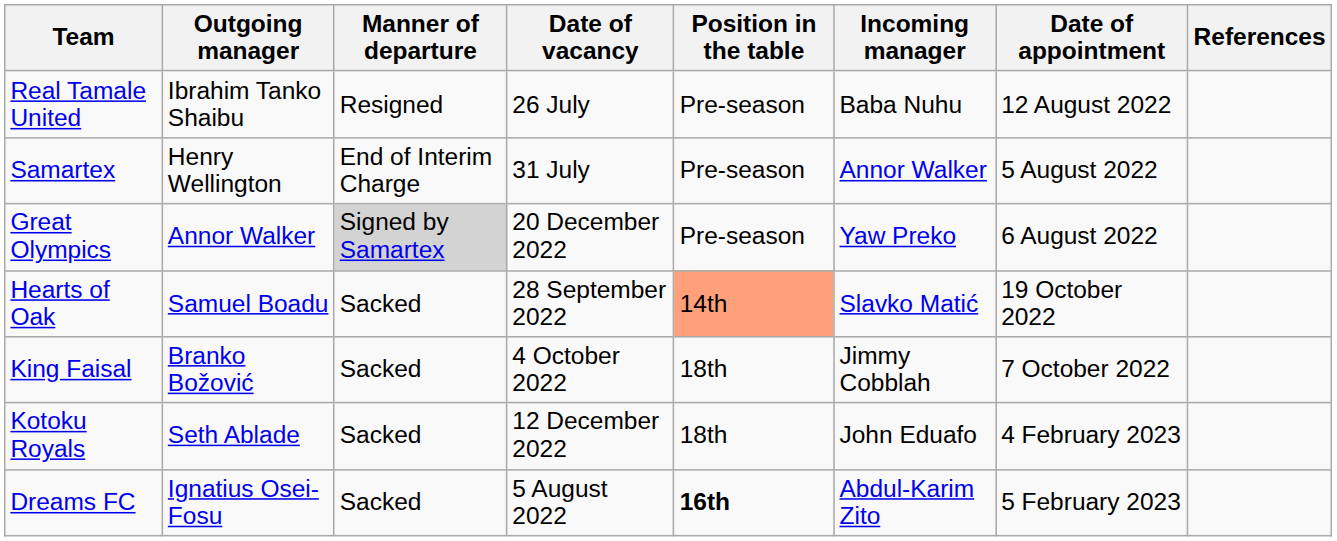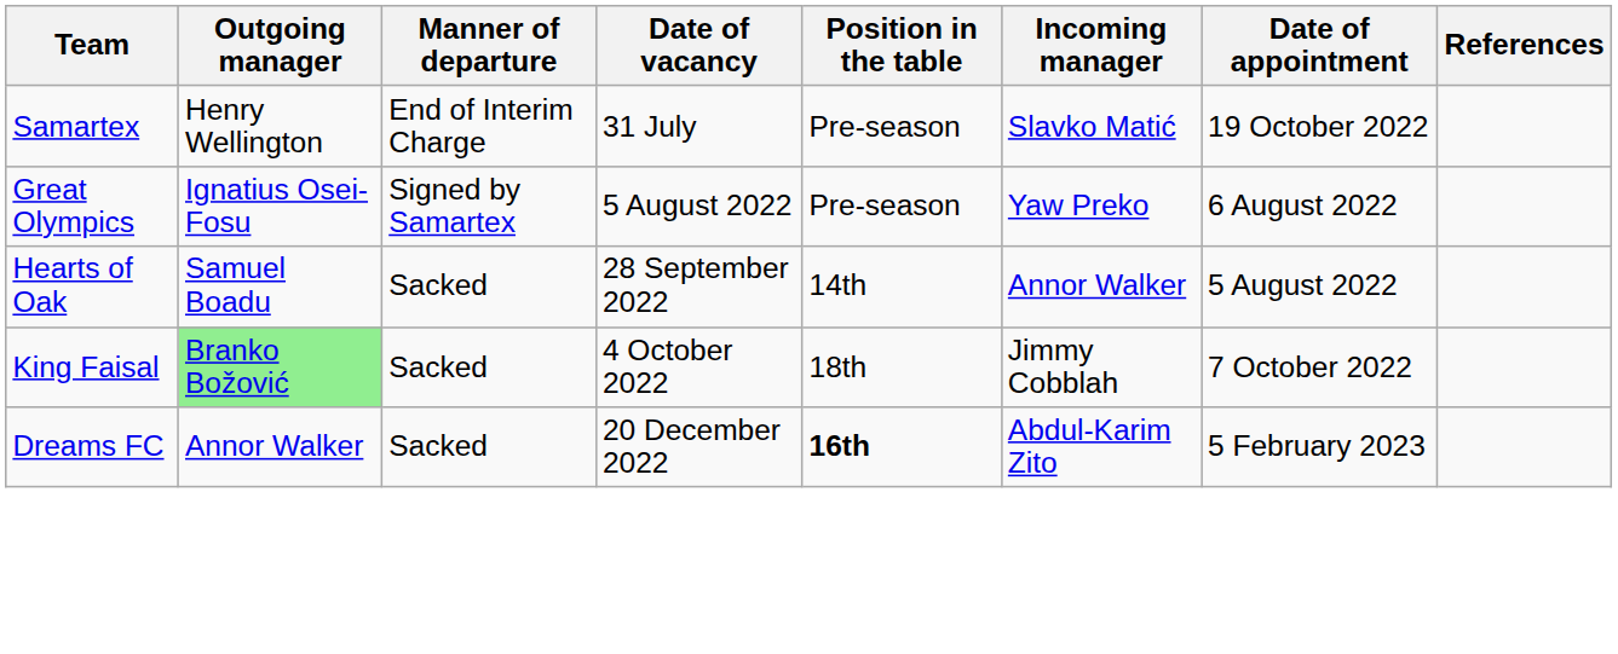- row: Real Tamale United | Ibrahim Tanko Shaibu | Resigned | 26 July | Pre-season | Baba Nuhu | 12 August 2022
Samartex | Incoming manager: Annor Walker -> Slavko Matić
Samartex | Date of appointment: 5 August 2022 -> 19 October 2022
Great Olympics | Outgoing manager: Annor Walker -> Ignatius Osei-Fosu
Great Olympics | Manner of departure: lightgrey background -> no background
Great Olympics | Date of vacancy: 20 December 2022 -> 5 August 2022
Hearts of Oak | Position in the table: lightsalmon background -> no background
Hearts of Oak | Incoming manager: Slavko Matić -> Annor Walker
Hearts of Oak | Date of appointment: 19 October 2022 -> 5 August 2022
King Faisal | Outgoing manager: no background -> lightgreen background
- row: Kotoku Royals | Seth Ablade | Sacked | 12 December 2022 | 18th | John Eduafo | 4 February 2023
Dreams FC | Outgoing manager: Ignatius Osei-Fosu -> Annor Walker
Dreams FC | Date of vacancy: 5 August 2022 -> 20 December 2022
